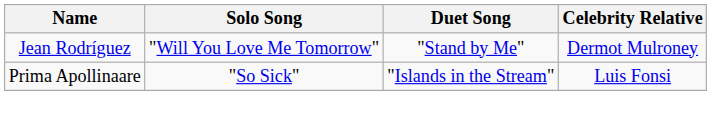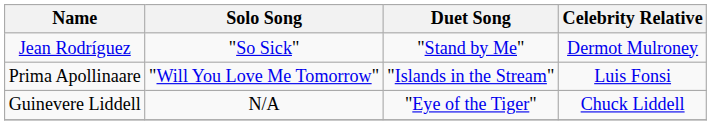Jean Rodríguez | Solo Song: "Will You Love Me Tomorrow" -> "So Sick"
Prima Apollinaare | Solo Song: "So Sick" -> "Will You Love Me Tomorrow"
+ row: Guinevere Liddell | N/A | "Eye of the Tiger" | Chuck Liddell
